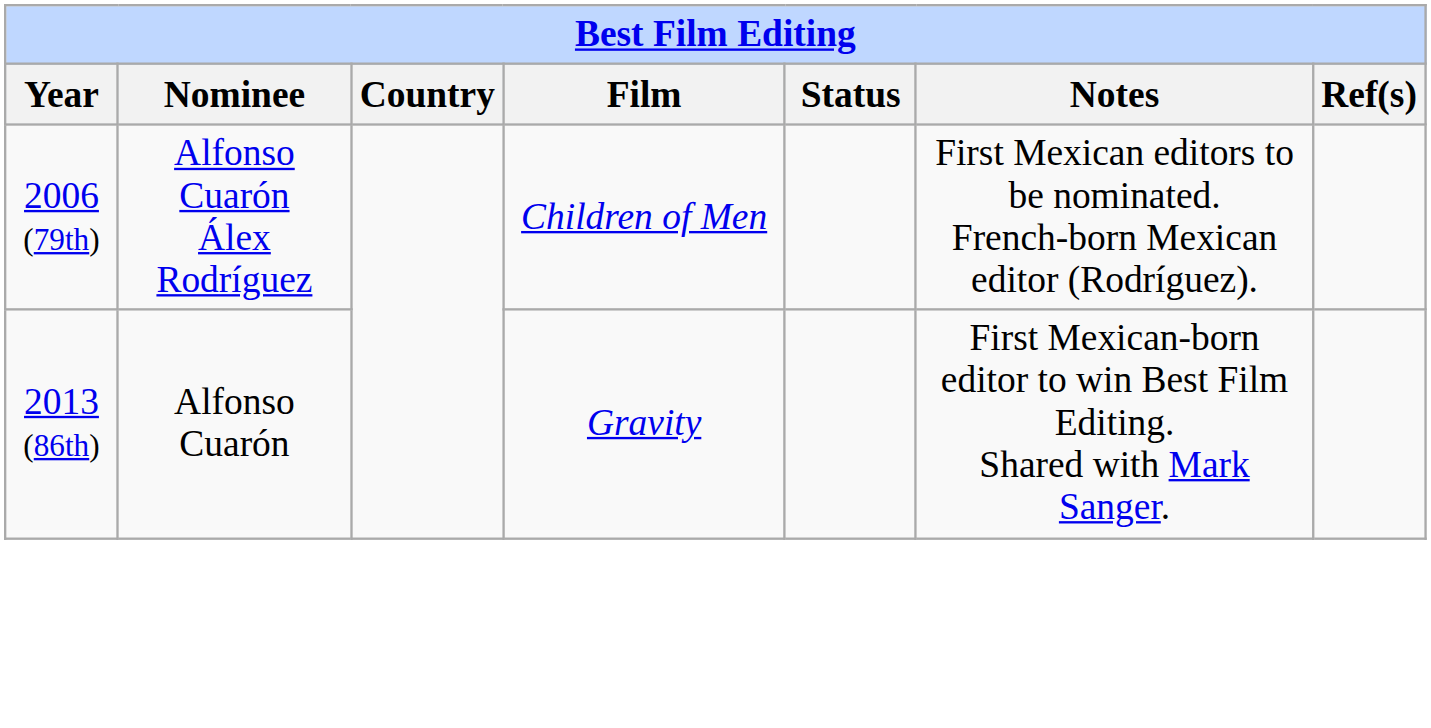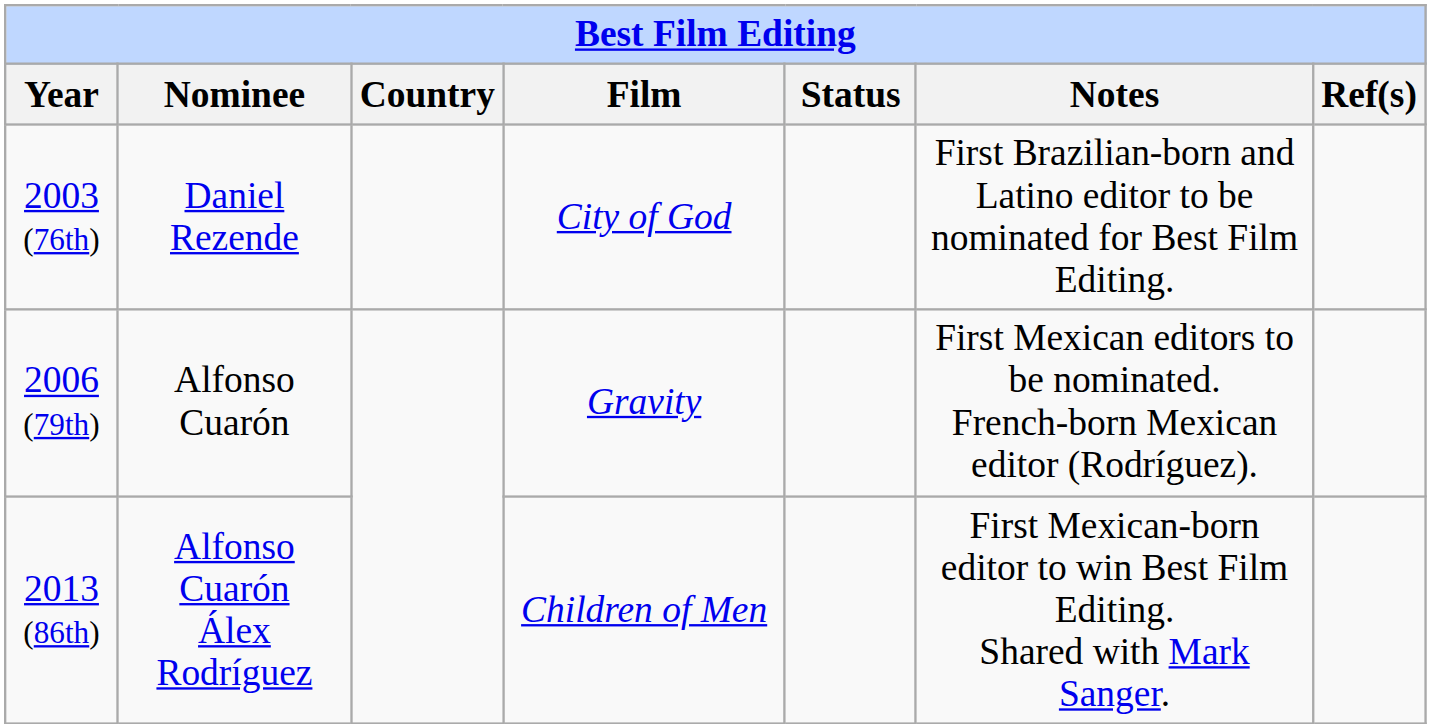+ row: 2003 (76th) | Daniel Rezende | City of God | First Brazilian-born and Latino editor to be nominated for Best Film Editing.
2006 (79th) | Nominee: Alfonso Cuarón Álex Rodríguez -> Alfonso Cuarón
2006 (79th) | Film: Children of Men -> Gravity
2013 (86th) | Nominee: Alfonso Cuarón -> Alfonso Cuarón Álex Rodríguez
2013 (86th) | Film: Gravity -> Children of Men
